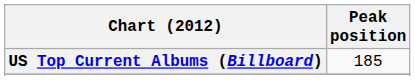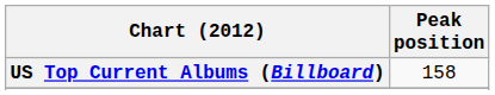US Top Current Albums (Billboard) | Peak position: 185 -> 158
